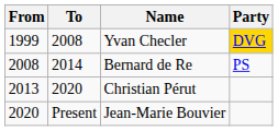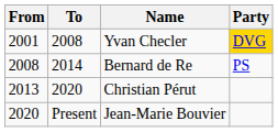Yvan Checler | From: 1999 -> 2001
